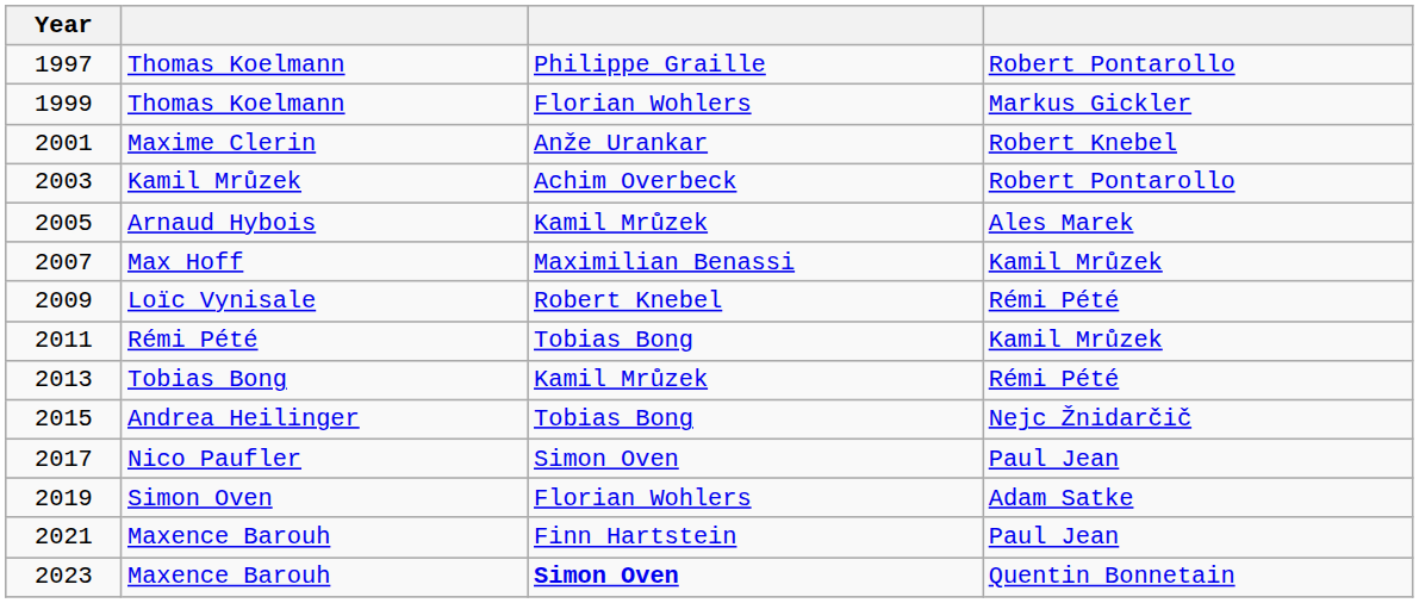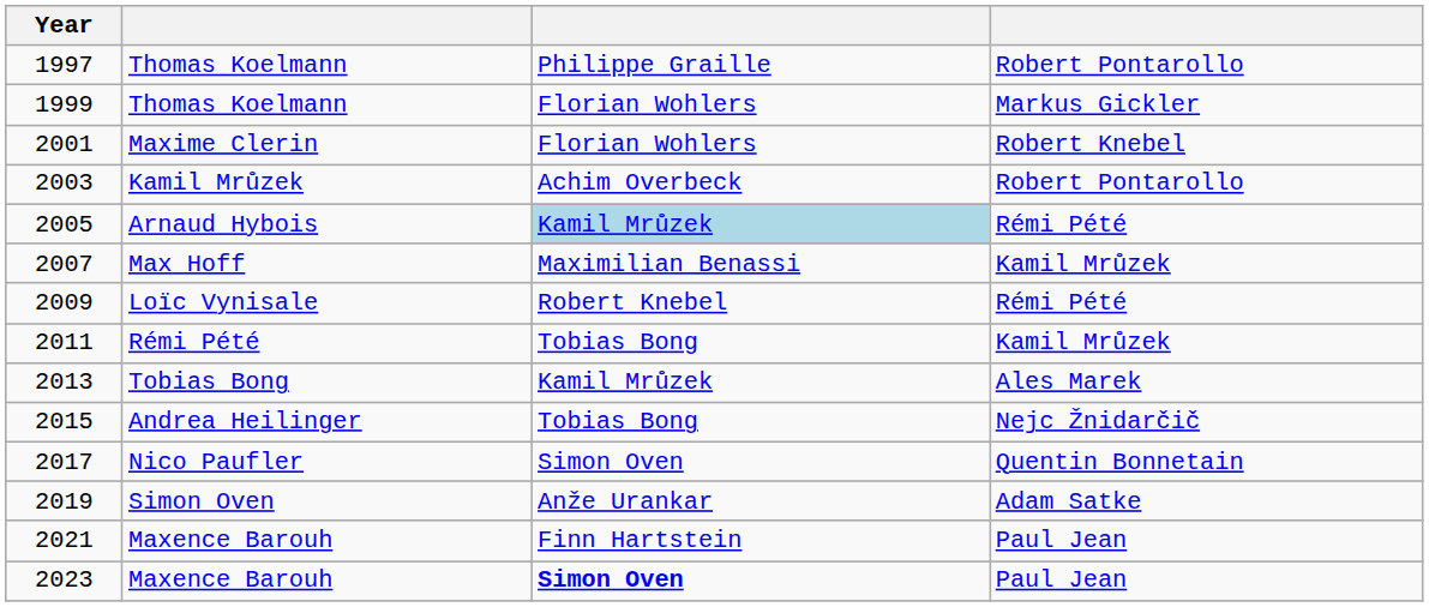2001 | column 3: Anže Urankar -> Florian Wohlers
2005 | column 3: no background -> lightblue background
2005 | column 4: Ales Marek -> Rémi Pété
2013 | column 4: Rémi Pété -> Ales Marek
2017 | column 4: Paul Jean -> Quentin Bonnetain
2019 | column 3: Florian Wohlers -> Anže Urankar
2023 | column 4: Quentin Bonnetain -> Paul Jean
